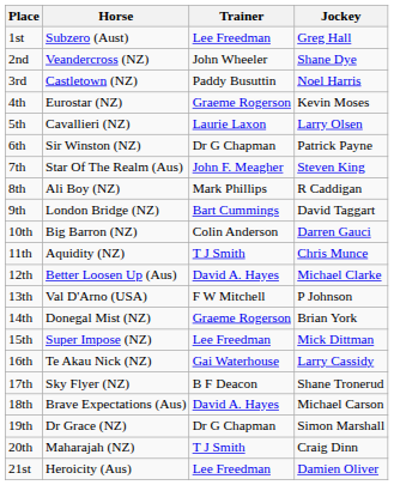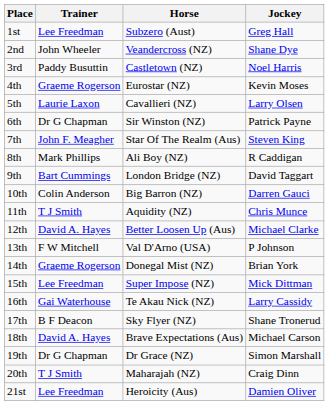columns swapped: Horse <-> Trainer
